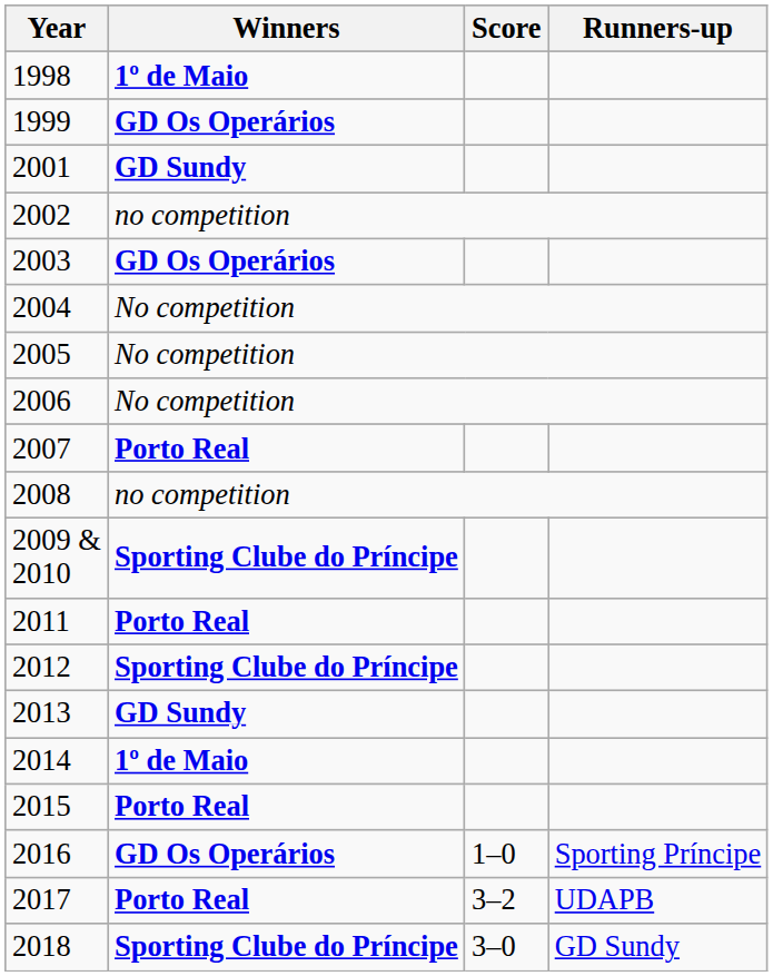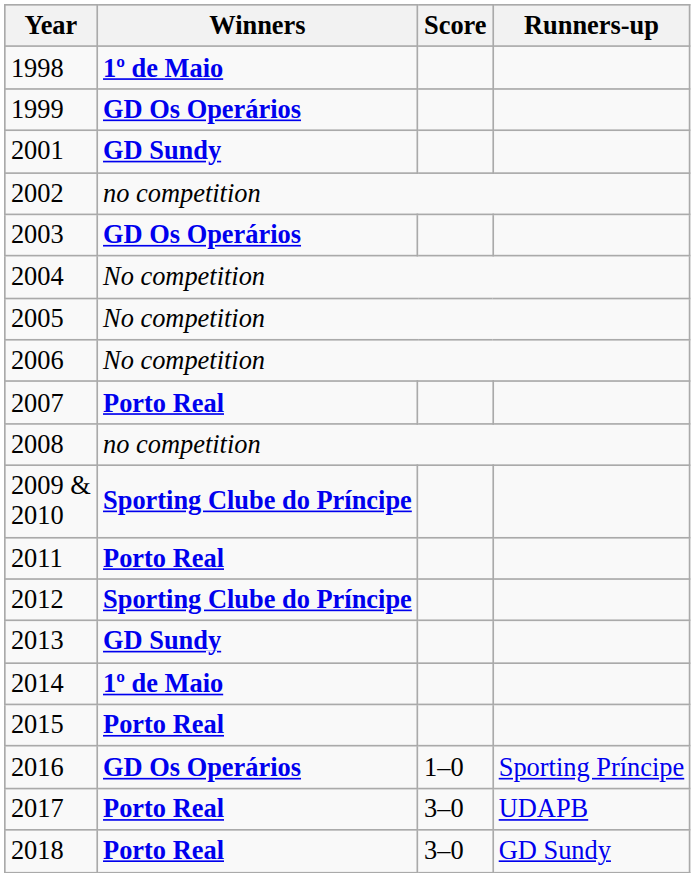2017 | Score: 3–2 -> 3–0
2018 | Winners: Sporting Clube do Príncipe -> Porto Real
